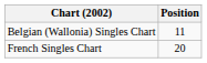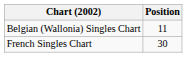French Singles Chart | Position: 20 -> 30
